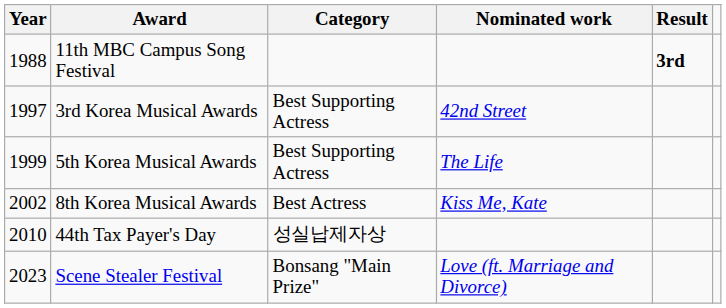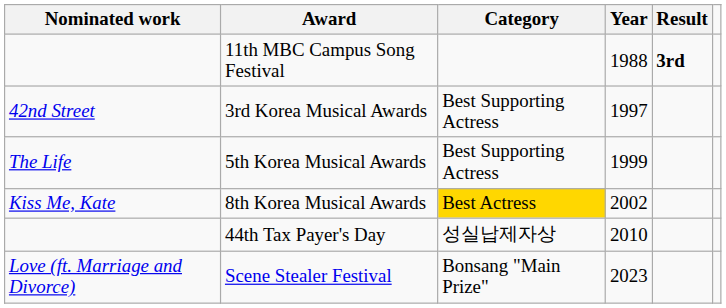columns swapped: Year <-> Nominated work
8th Korea Musical Awards | Category: no background -> gold background
